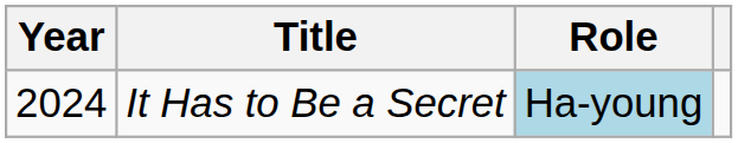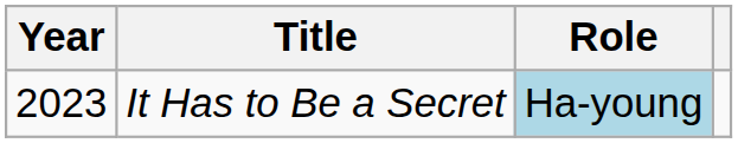It Has to Be a Secret | Year: 2024 -> 2023
